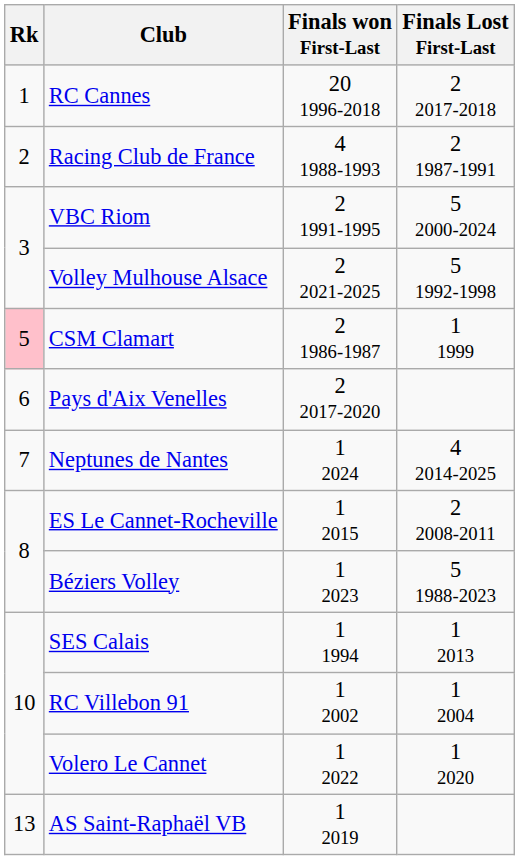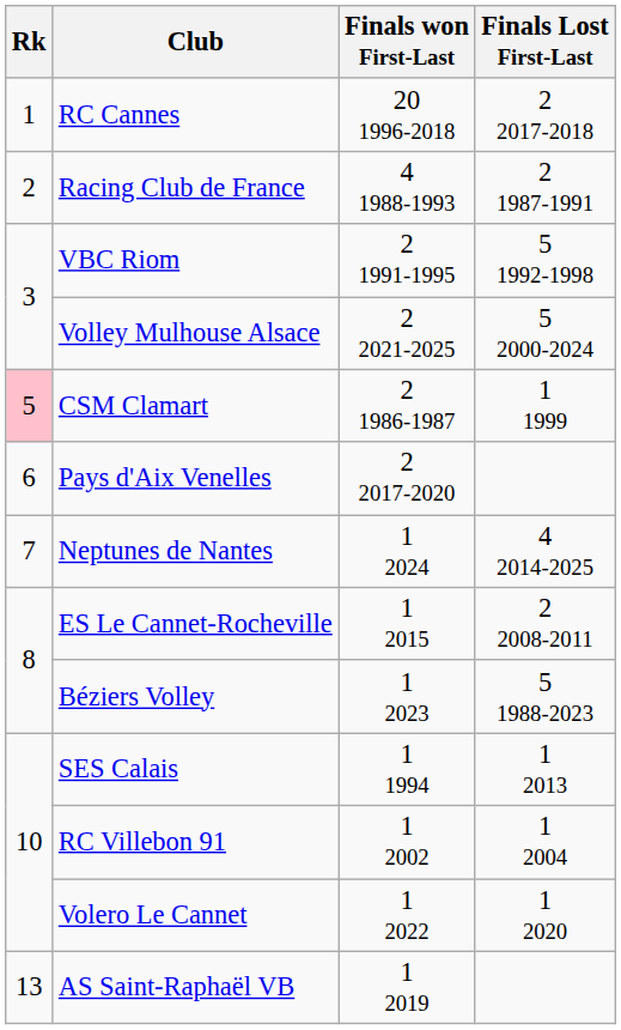VBC Riom | Finals Lost First-Last: 5 2000-2024 -> 5 1992-1998
Volley Mulhouse Alsace | Finals Lost First-Last: 5 1992-1998 -> 5 2000-2024
